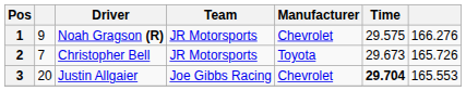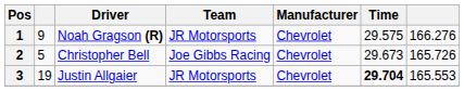2 | column 2: 7 -> 5
2 | Team: JR Motorsports -> Joe Gibbs Racing
2 | Manufacturer: Toyota -> Chevrolet
3 | column 2: 20 -> 19
3 | Team: Joe Gibbs Racing -> JR Motorsports
